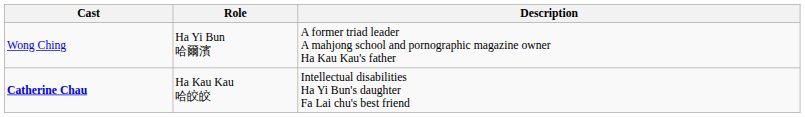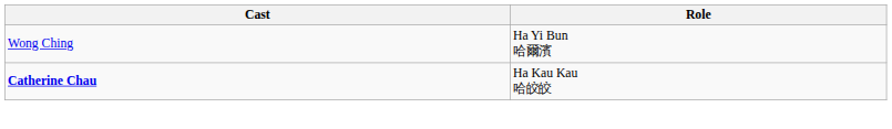- column: Description | A former triad leader A mahjong school and pornographic magazine owner Ha Kau Kau's father | Intellectual disabilities Ha Yi Bun's daughter Fa Lai chu's best friend
